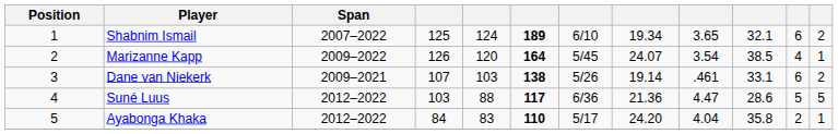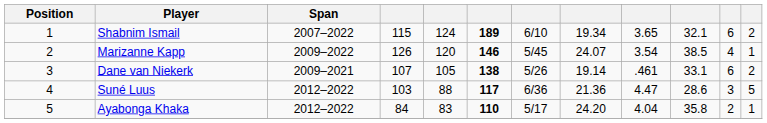Shabnim Ismail | column 4: 125 -> 115
Marizanne Kapp | column 6: 164 -> 146
Dane van Niekerk | column 5: 103 -> 105
Suné Luus | column 11: 5 -> 3
